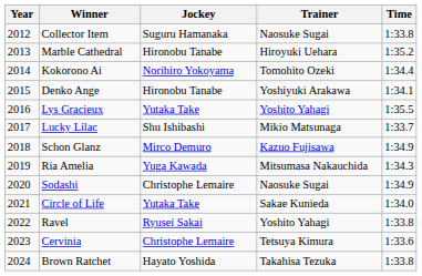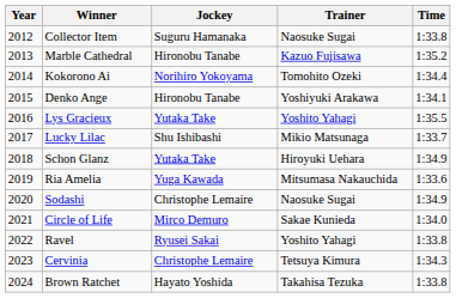Marble Cathedral | Trainer: Hiroyuki Uehara -> Kazuo Fujisawa
Schon Glanz | Jockey: Mirco Demuro -> Yutaka Take
Schon Glanz | Trainer: Kazuo Fujisawa -> Hiroyuki Uehara
Ria Amelia | Time: 1:34.3 -> 1:33.6
Circle of Life | Jockey: Yutaka Take -> Mirco Demuro
Cervinia | Time: 1:33.6 -> 1:34.3
